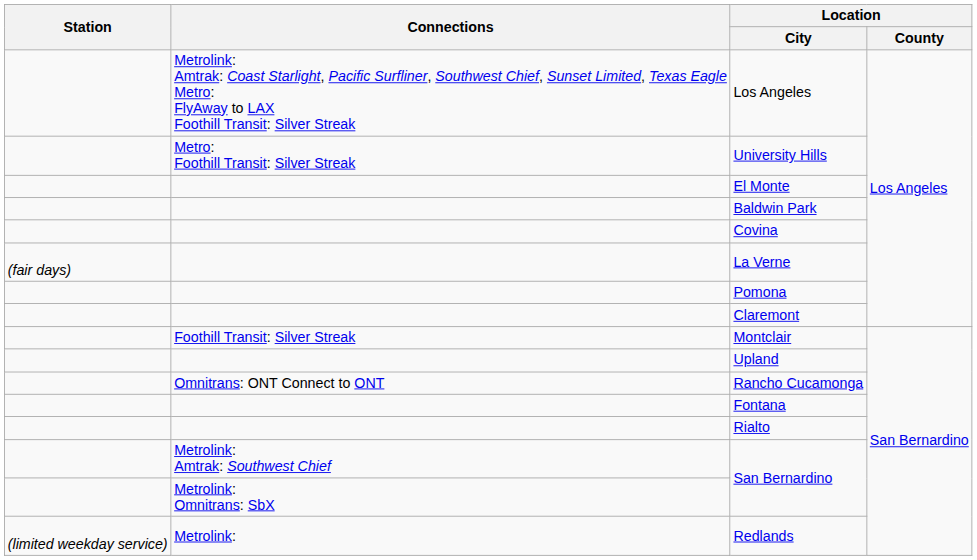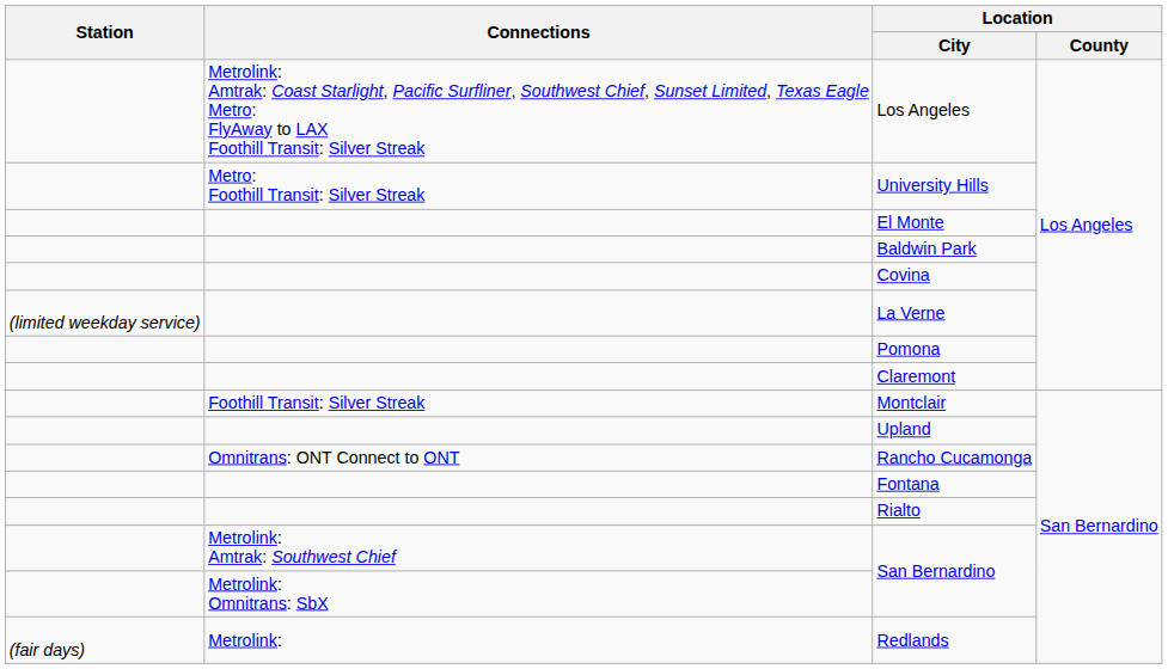La Verne | Station: (fair days) -> (limited weekday service)
Redlands | Station: (limited weekday service) -> (fair days)
